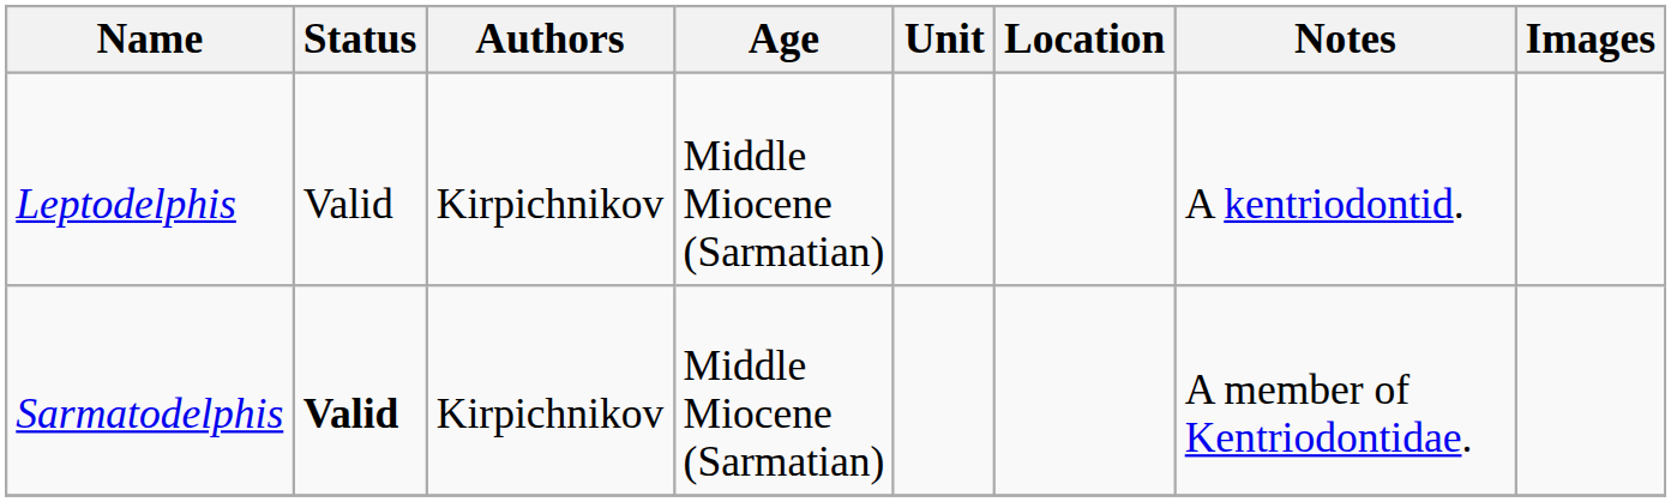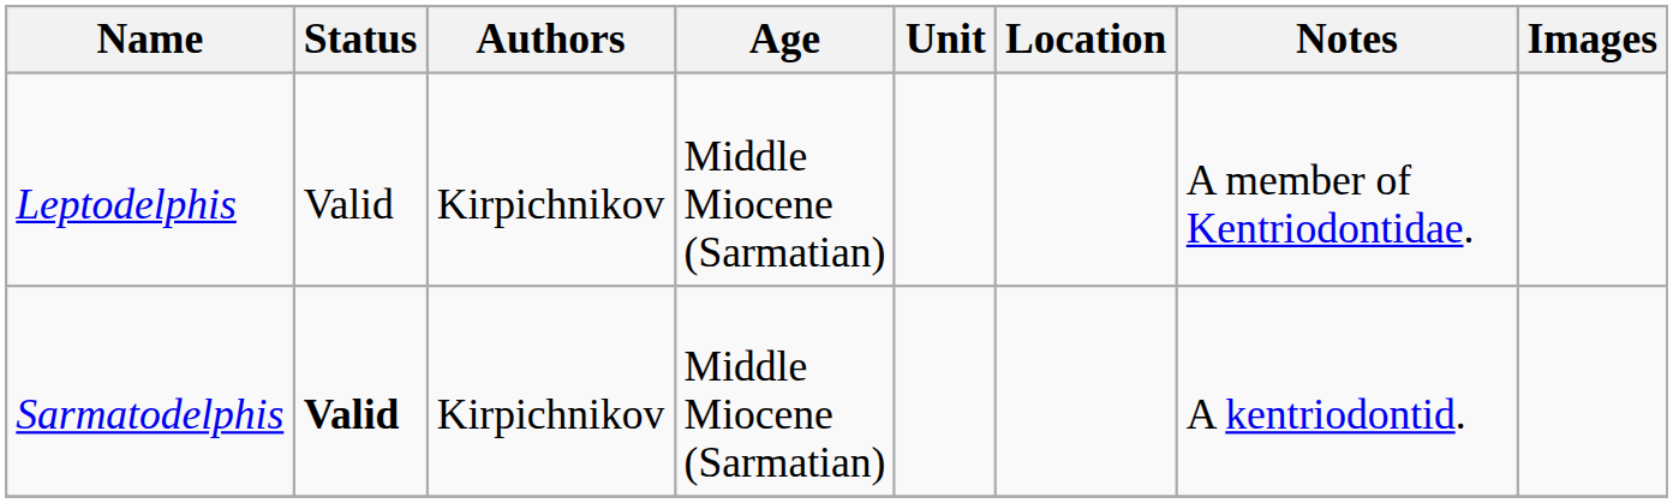Leptodelphis | Notes: A kentriodontid. -> A member of Kentriodontidae.
Sarmatodelphis | Notes: A member of Kentriodontidae. -> A kentriodontid.
